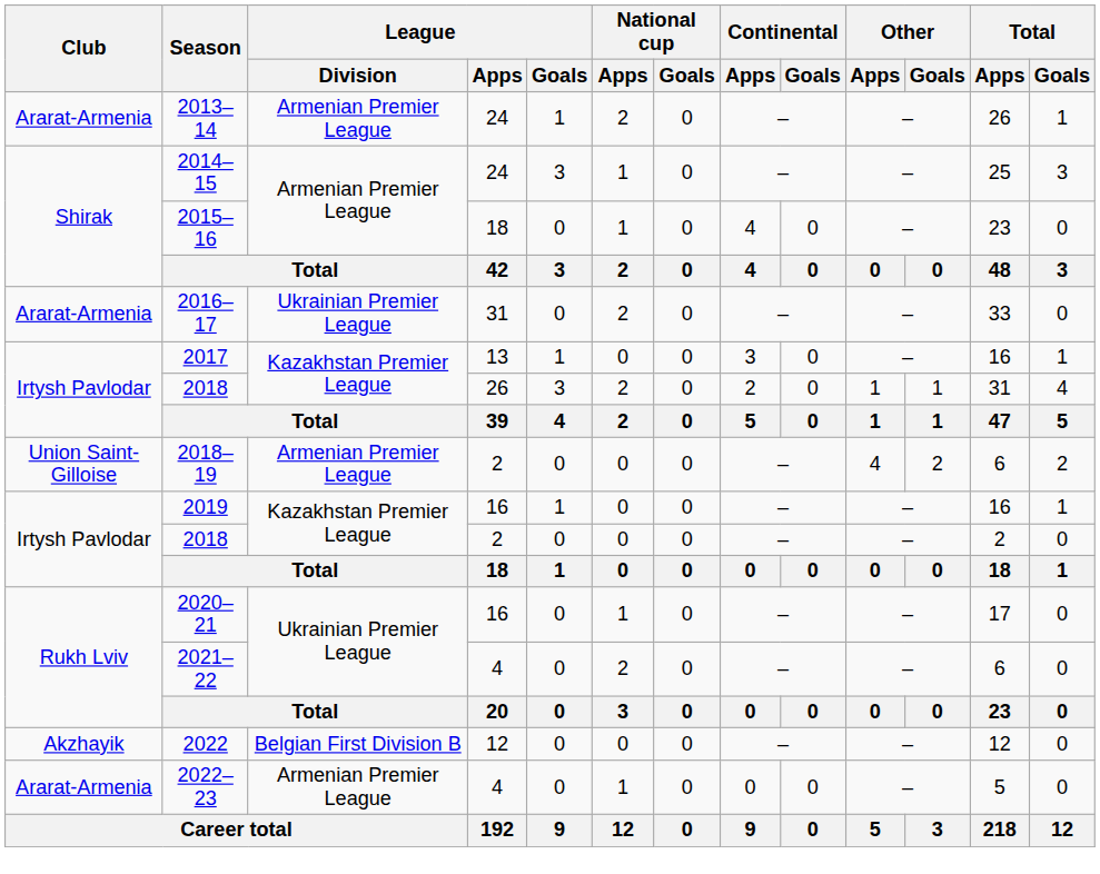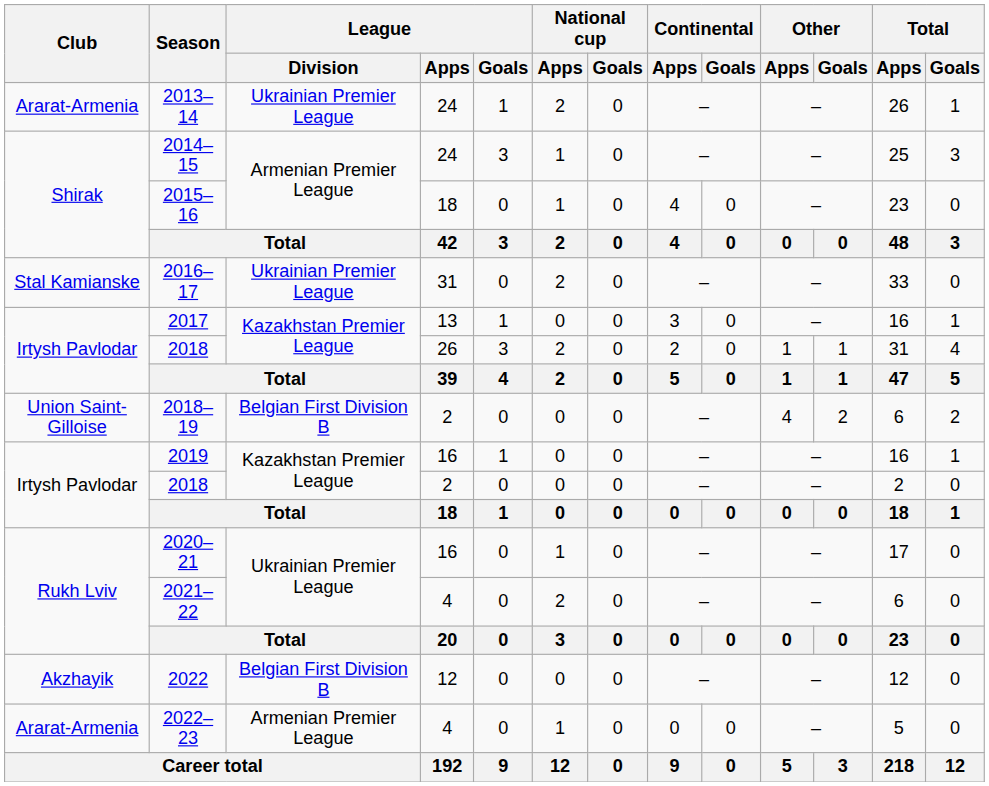2013–14 | League / Division: Armenian Premier League -> Ukrainian Premier League
2016–17 | Club: Ararat-Armenia -> Stal Kamianske
2018–19 | League / Division: Armenian Premier League -> Belgian First Division B
